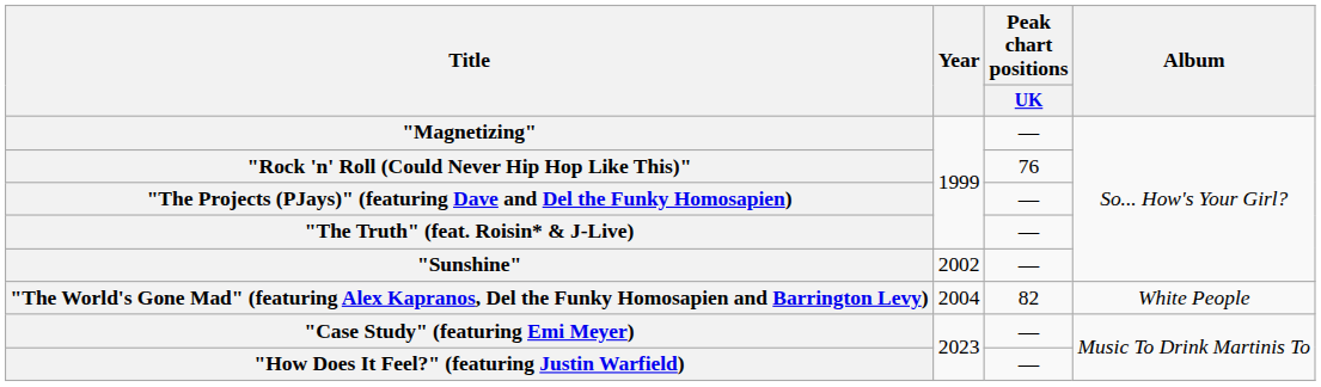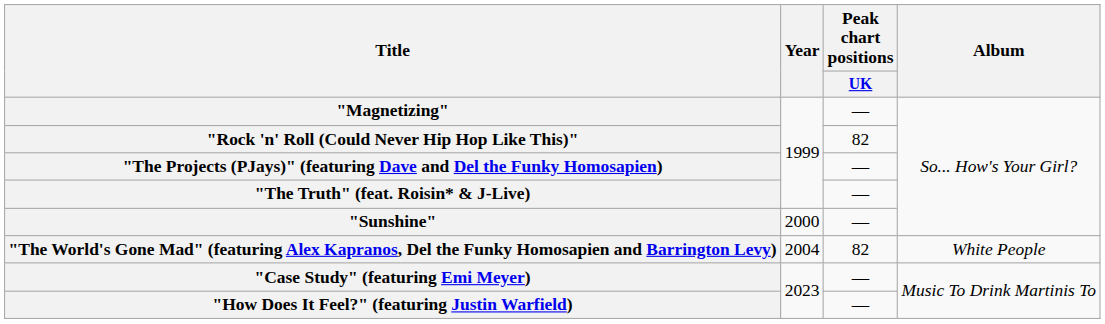"Rock 'n' Roll (Could Never Hip Hop Like This)" | Peak chart positions / UK: 76 -> 82
"Sunshine" | Year: 2002 -> 2000
